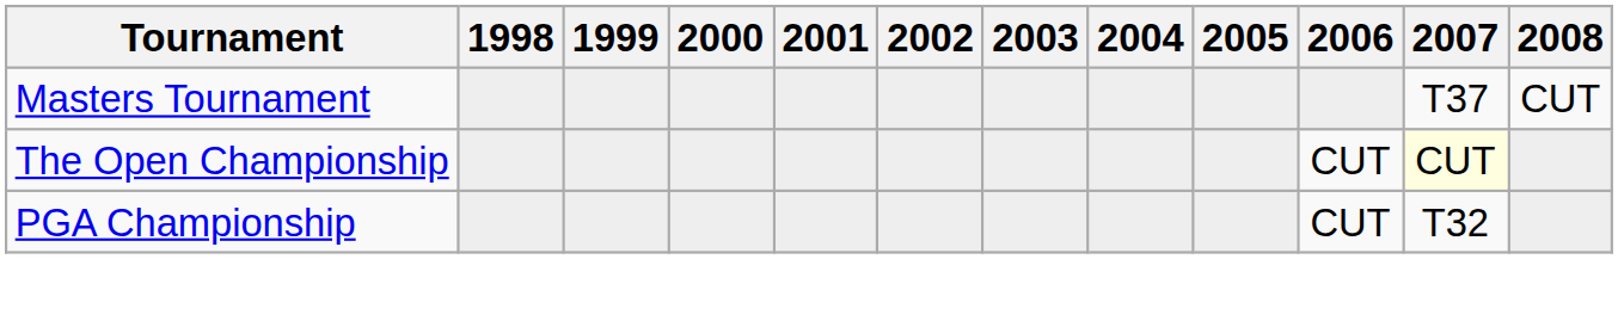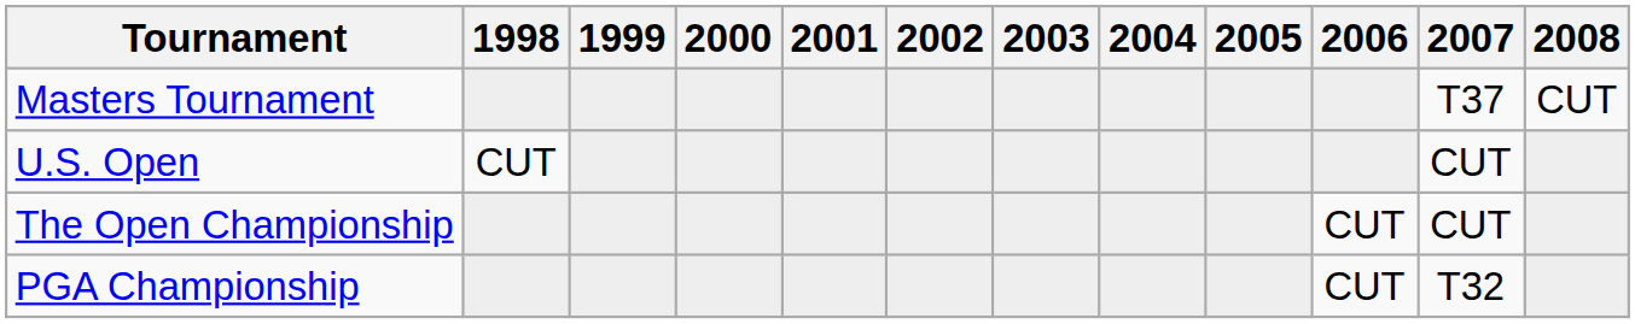+ row: U.S. Open | CUT | CUT
The Open Championship | 2007: lightyellow background -> no background
